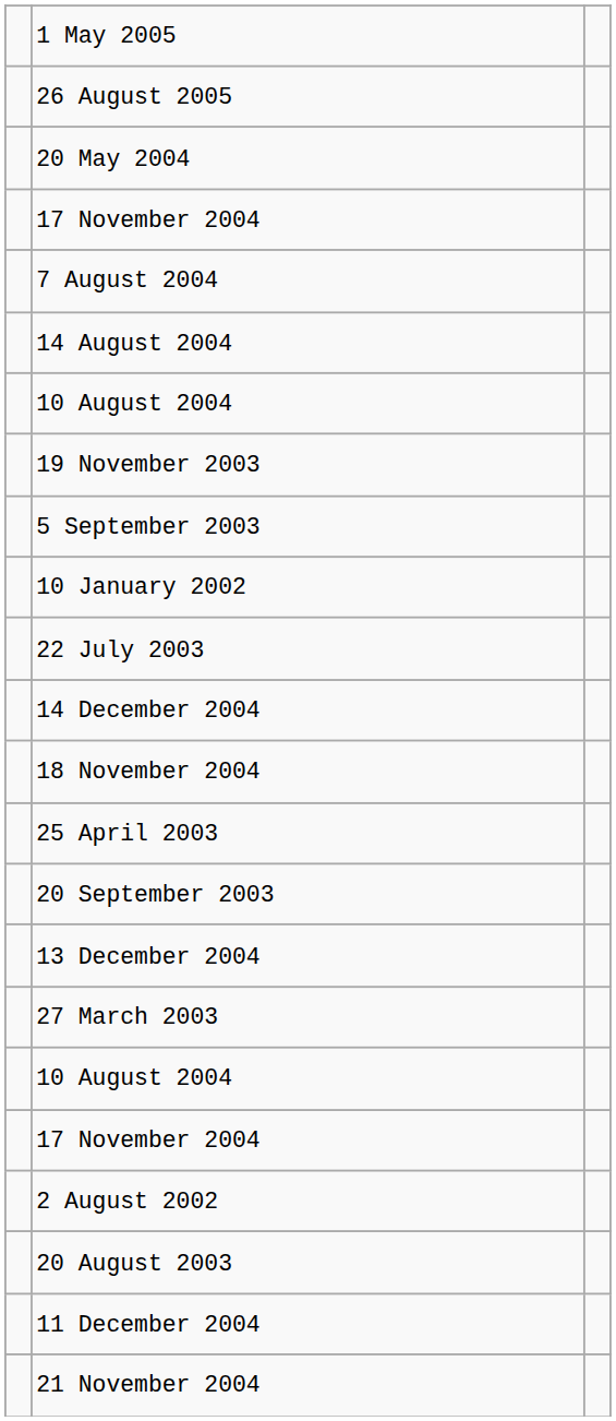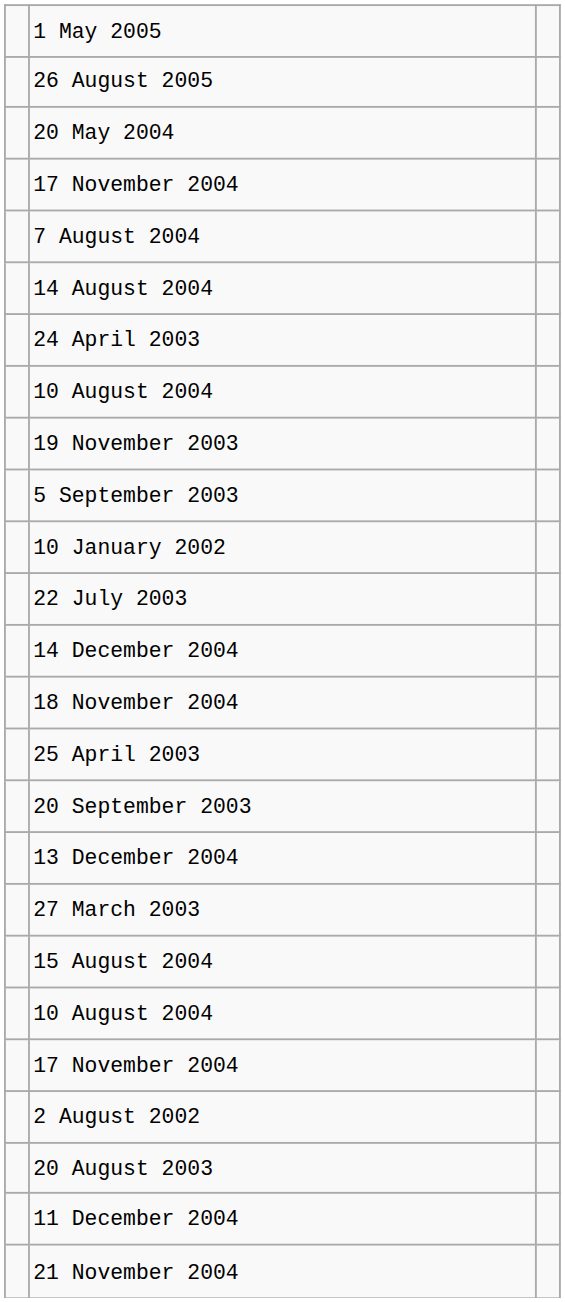+ row: 24 April 2003
+ row: 15 August 2004
